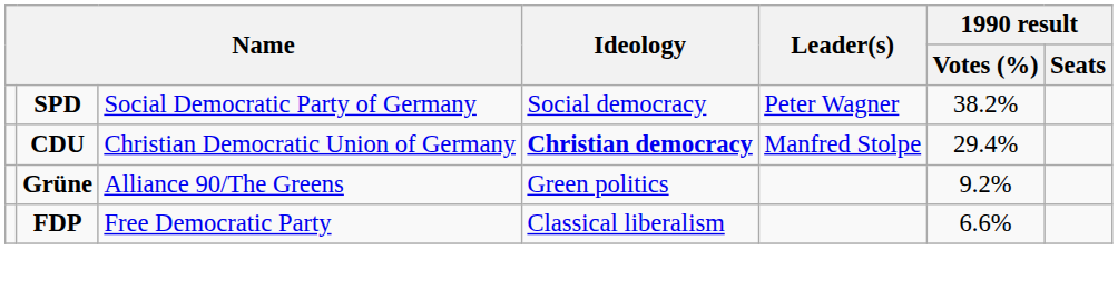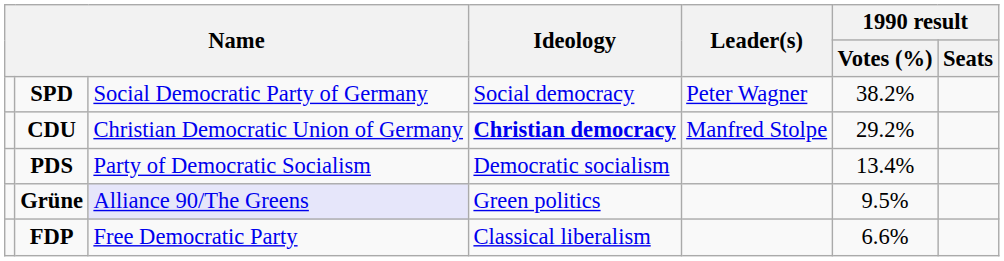CDU | 1990 result / Votes (%): 29.4% -> 29.2%
+ row: PDS | Party of Democratic Socialism | Democratic socialism | 13.4%
Grüne | column 3: no background -> lavender background
Grüne | 1990 result / Votes (%): 9.2% -> 9.5%
